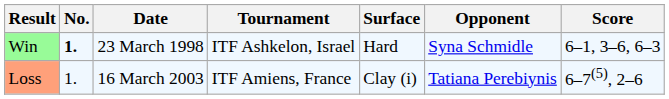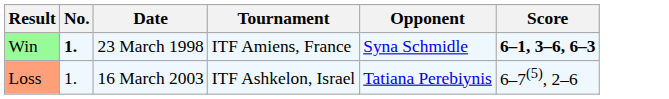- column: Surface | Hard | Clay (i)
Win | Tournament: ITF Ashkelon, Israel -> ITF Amiens, France
Win | Score: normal -> bold
Loss | Tournament: ITF Amiens, France -> ITF Ashkelon, Israel
